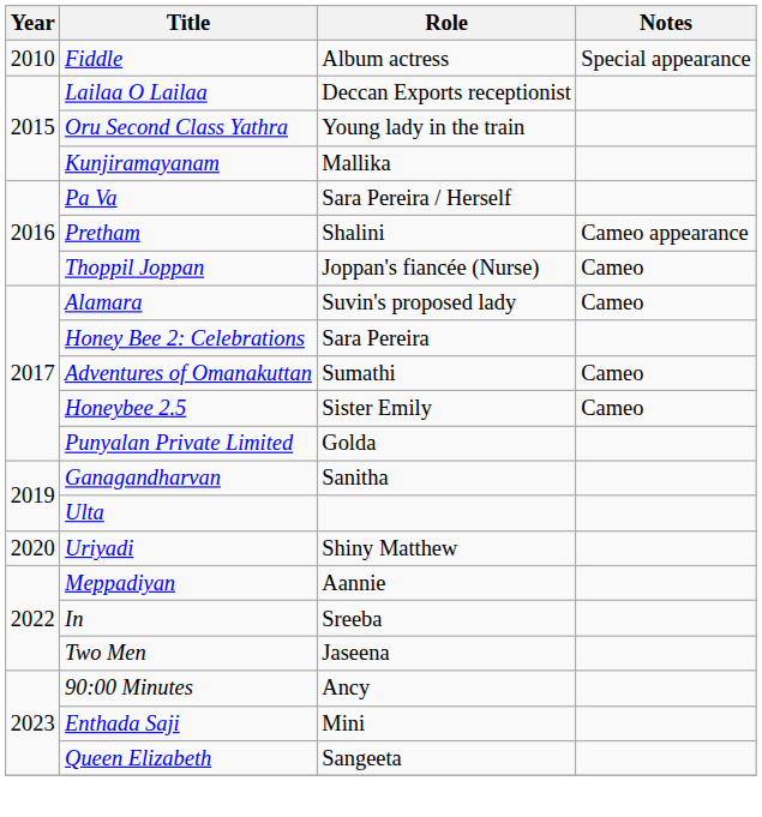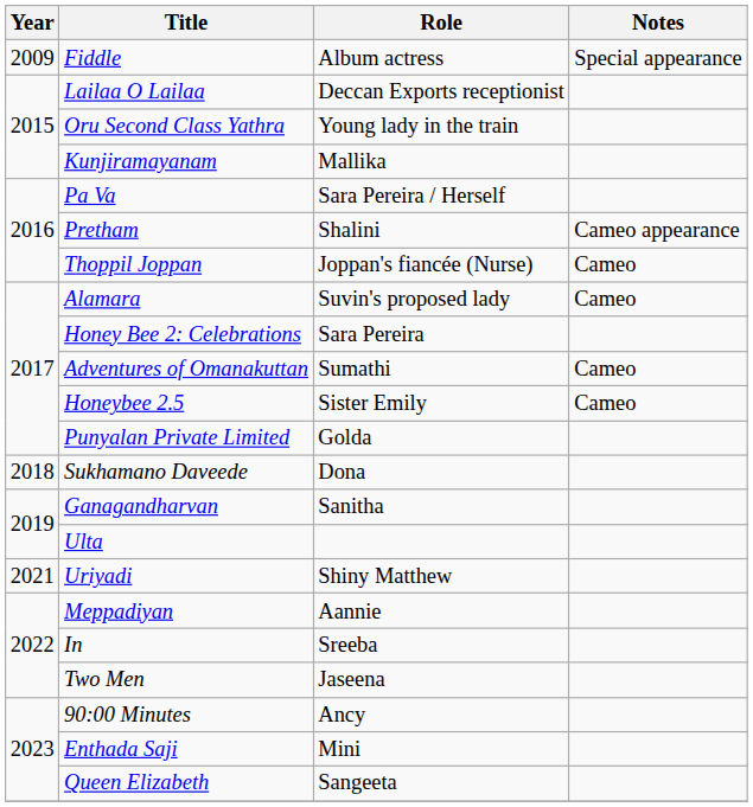Fiddle | Year: 2010 -> 2009
+ row: 2018 | Sukhamano Daveede | Dona
Uriyadi | Year: 2020 -> 2021
